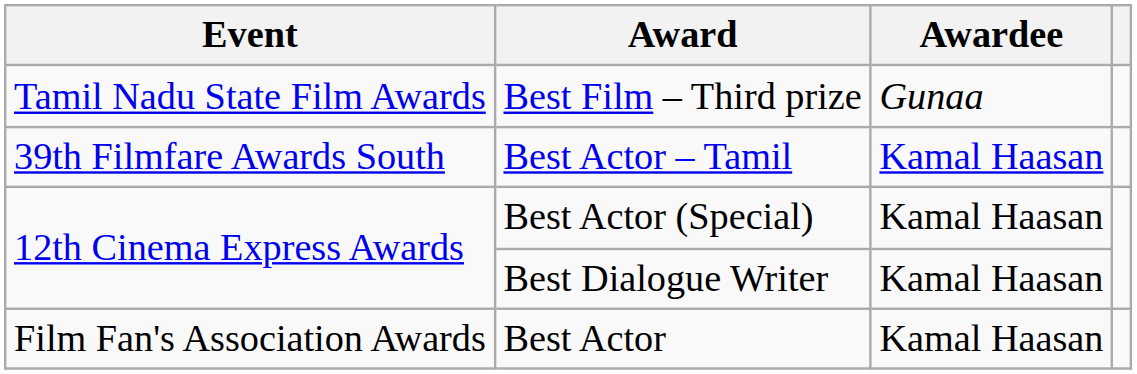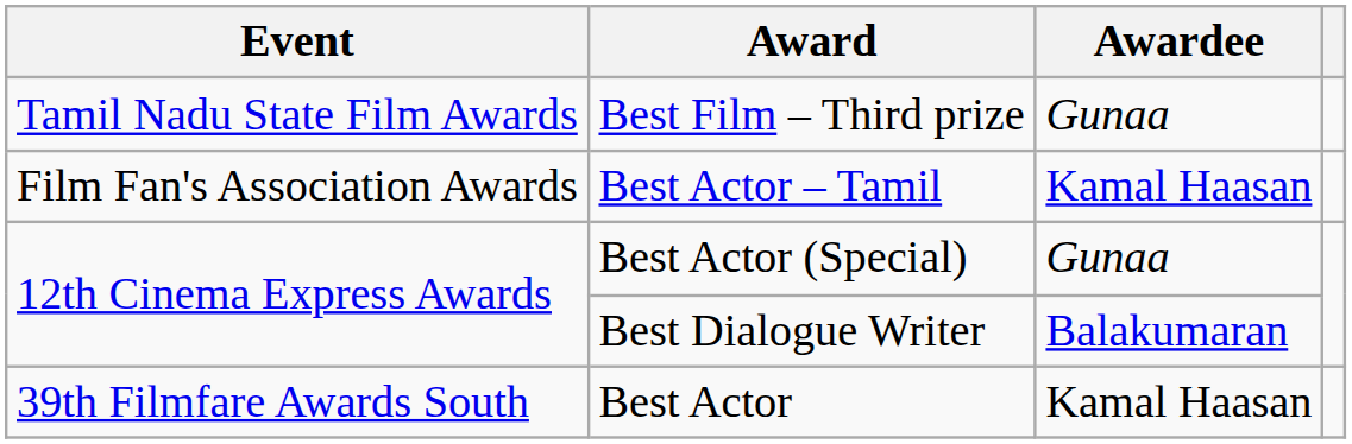Best Actor – Tamil | Event: 39th Filmfare Awards South -> Film Fan's Association Awards
Best Actor (Special) | Awardee: Kamal Haasan -> Gunaa
Best Dialogue Writer | Awardee: Kamal Haasan -> Balakumaran
Best Actor | Event: Film Fan's Association Awards -> 39th Filmfare Awards South
